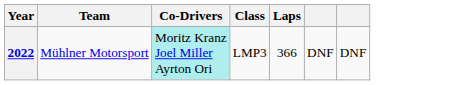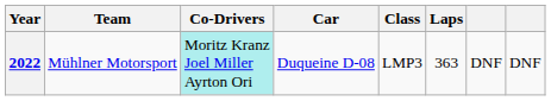+ column: Car | Duqueine D-08
2022 | Laps: 366 -> 363
